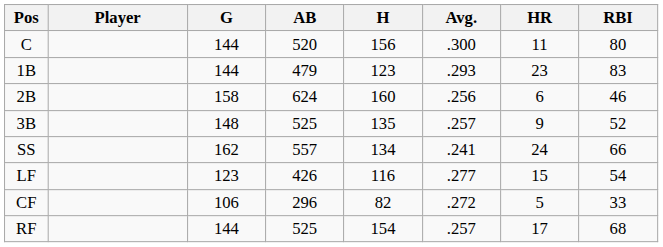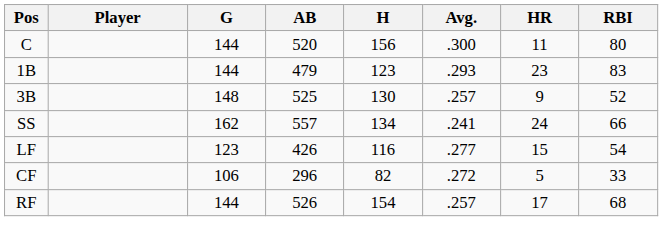- row: 2B | 158 | 624 | 160 | .256 | 6 | 46
3B | H: 135 -> 130
RF | AB: 525 -> 526
